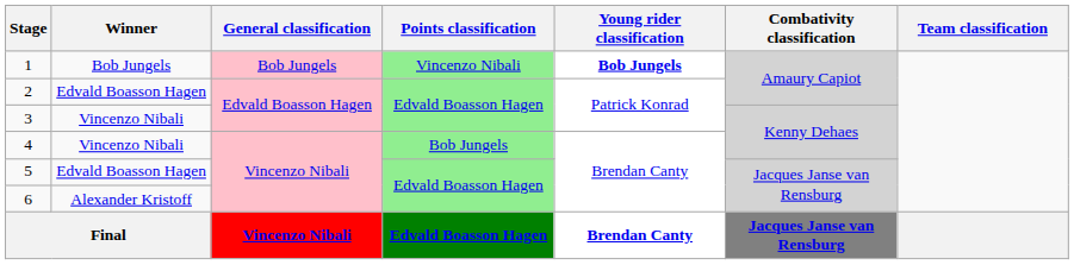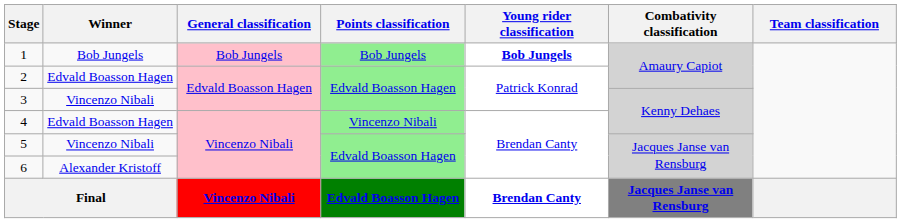1 | Points classification: Vincenzo Nibali -> Bob Jungels
4 | Winner: Vincenzo Nibali -> Edvald Boasson Hagen
4 | Points classification: Bob Jungels -> Vincenzo Nibali
5 | Winner: Edvald Boasson Hagen -> Vincenzo Nibali
